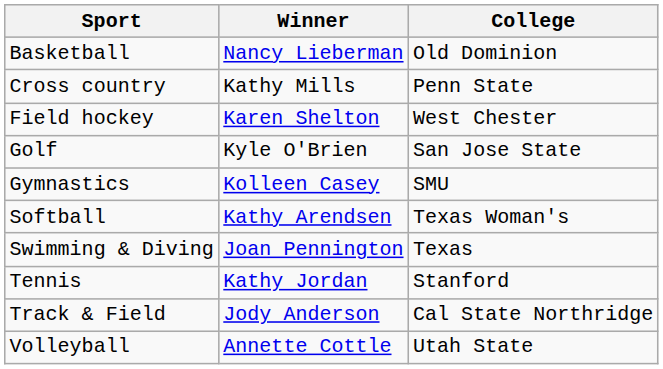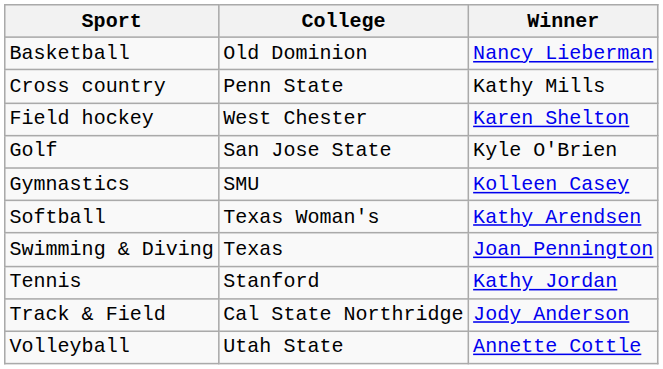columns swapped: Winner <-> College
